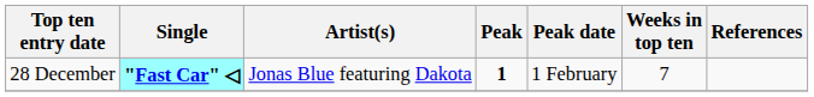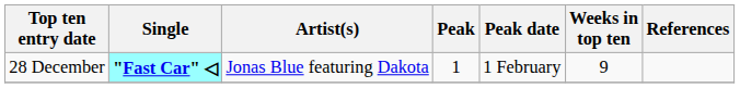28 December | Peak: bold -> normal
28 December | Weeks in top ten: 7 -> 9
